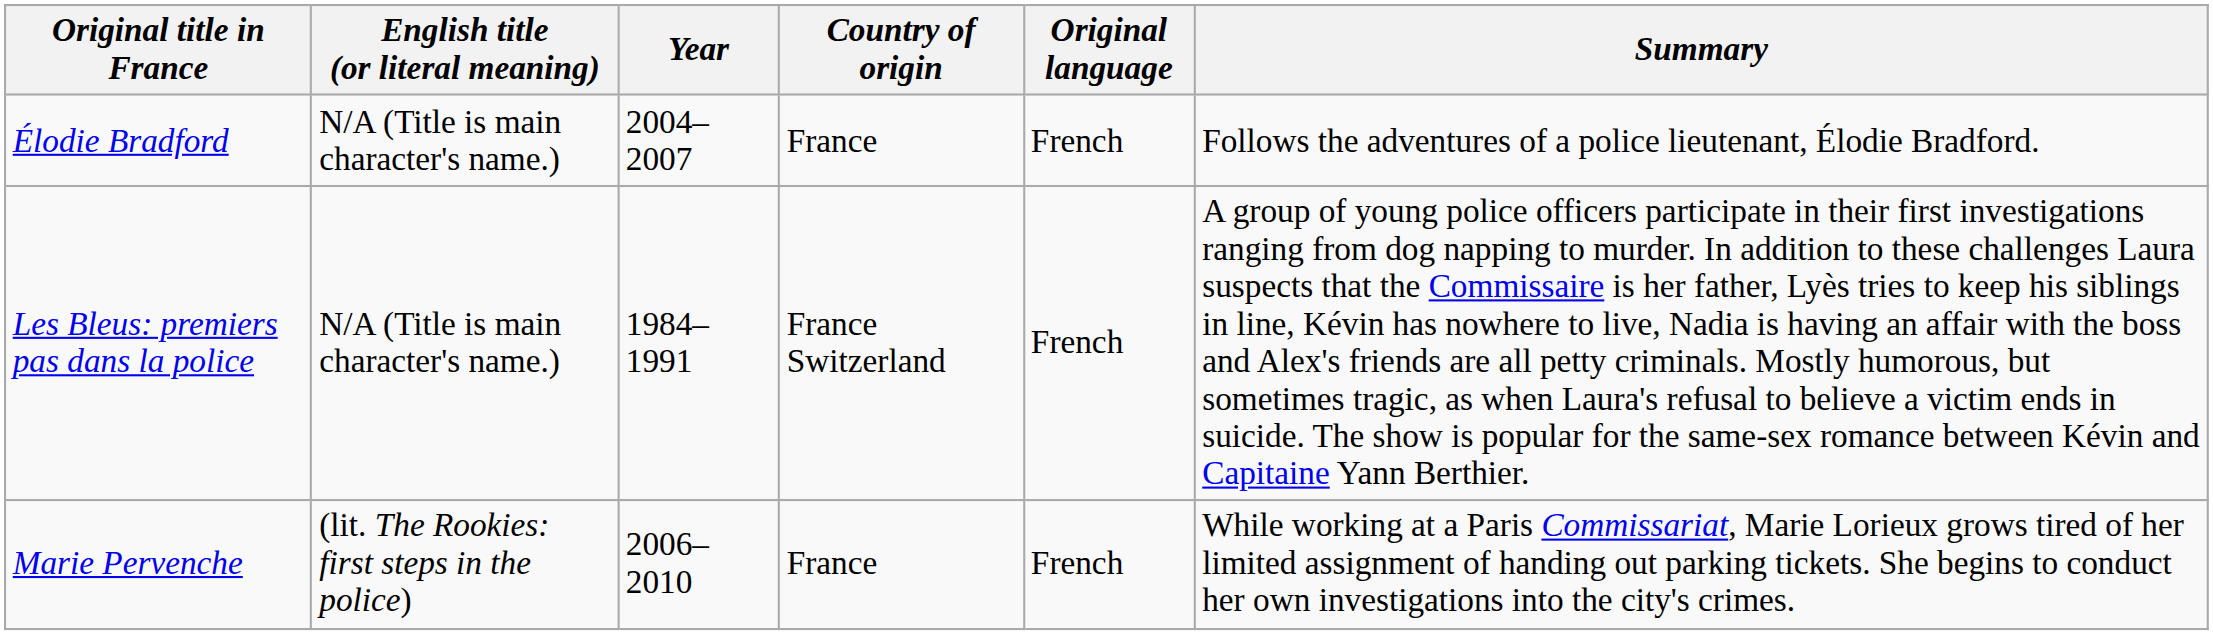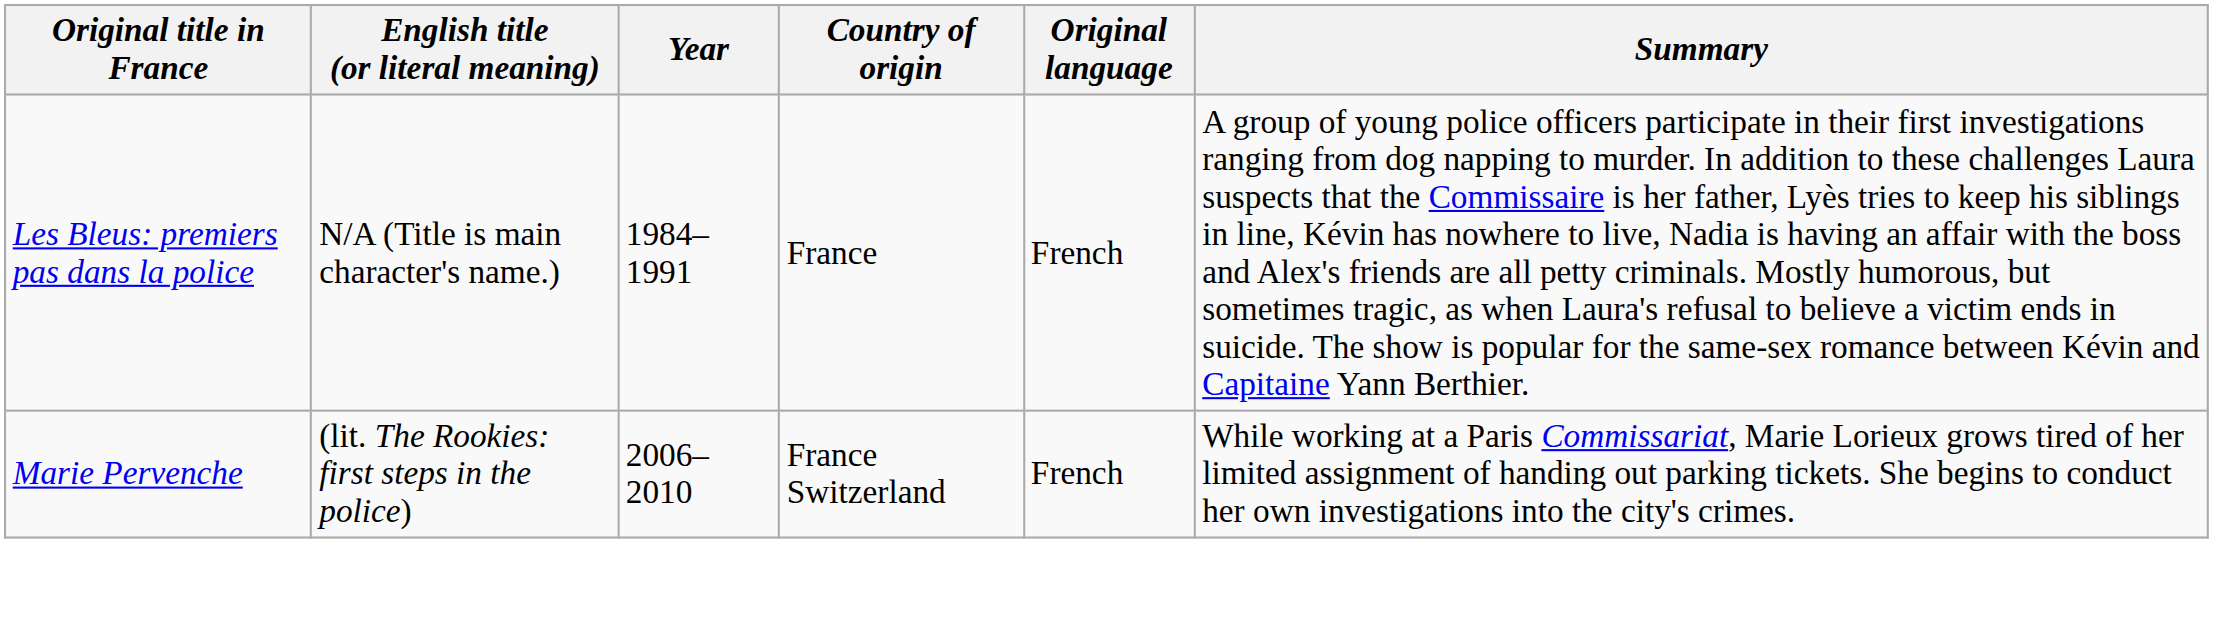- row: Élodie Bradford | N/A (Title is main character's name.) | 2004–2007 | France | French | Follows the adventures of a police lieutenant, Élodie Bradford.
Les Bleus: premiers pas dans la police | Country of origin: France Switzerland -> France
Marie Pervenche | Country of origin: France -> France Switzerland
